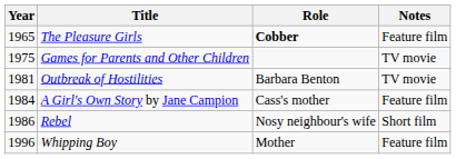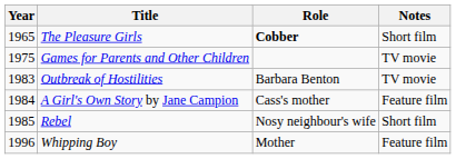The Pleasure Girls | Notes: Feature film -> Short film
Outbreak of Hostilities | Year: 1981 -> 1983
Rebel | Year: 1986 -> 1985
